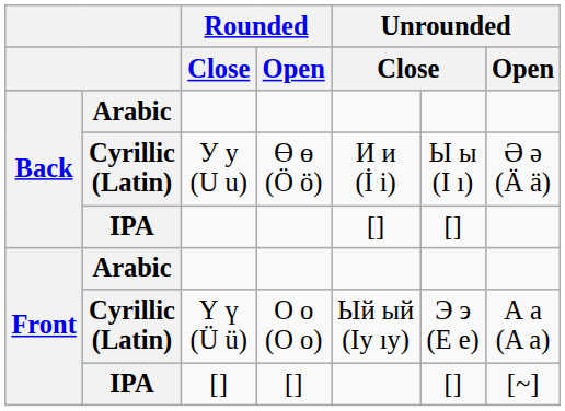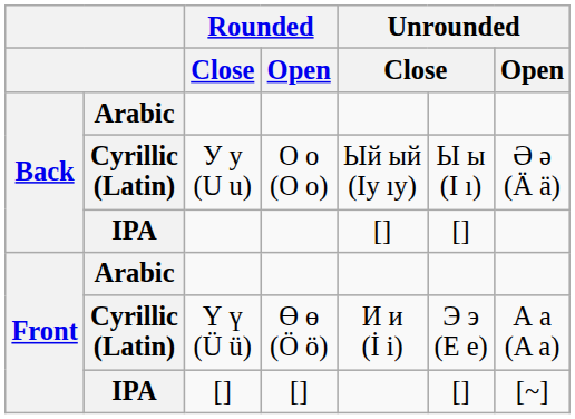У у (U u) | Rounded / Open: Ө ө (Ö ö) -> О о (O o)
У у (U u) | column 5: И и (İ i) -> Ый ый (Iy ıy)
Ү ү (Ü ü) | Rounded / Open: О о (O o) -> Ө ө (Ö ö)
Ү ү (Ü ü) | column 5: Ый ый (Iy ıy) -> И и (İ i)
